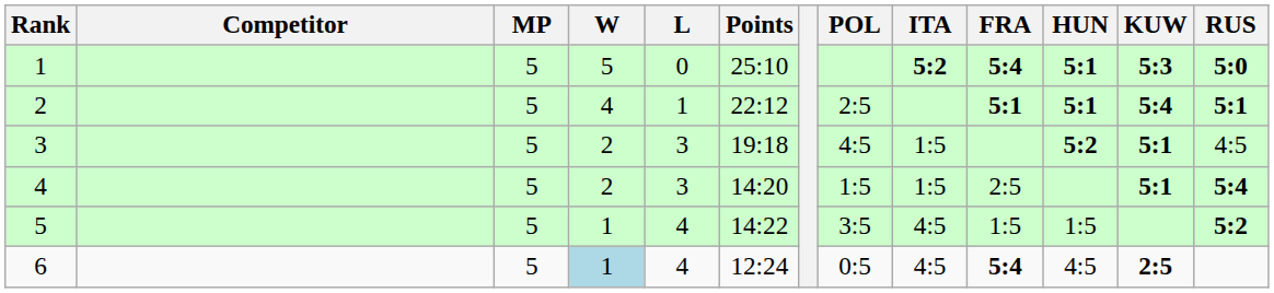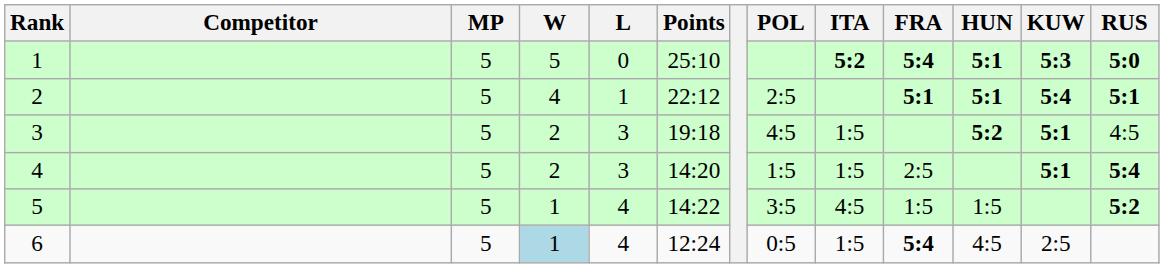6 | ITA: 4:5 -> 1:5
6 | KUW: bold -> normal
